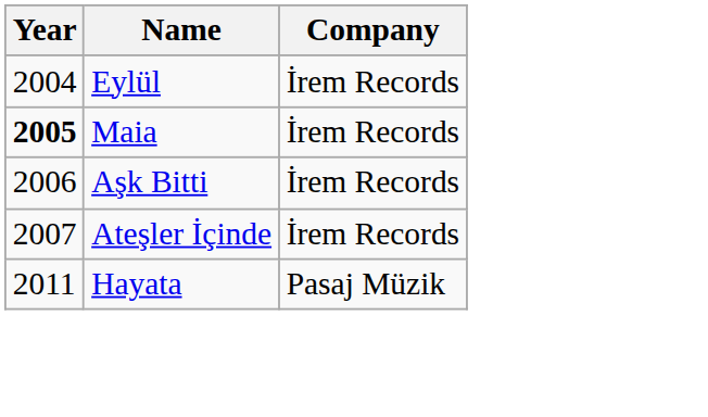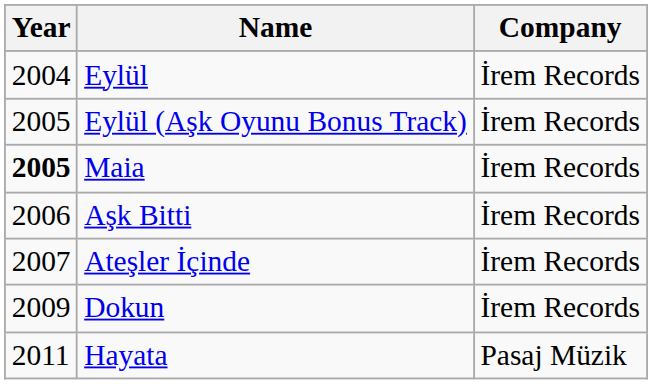+ row: 2005 | Eylül (Aşk Oyunu Bonus Track) | İrem Records
+ row: 2009 | Dokun | İrem Records
